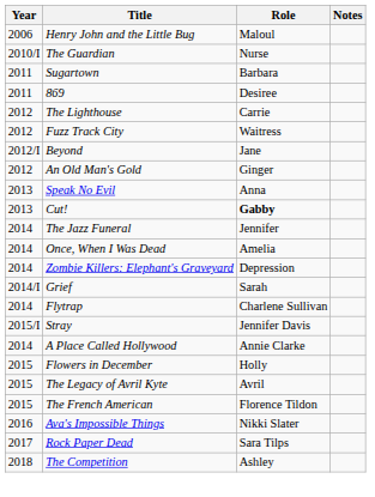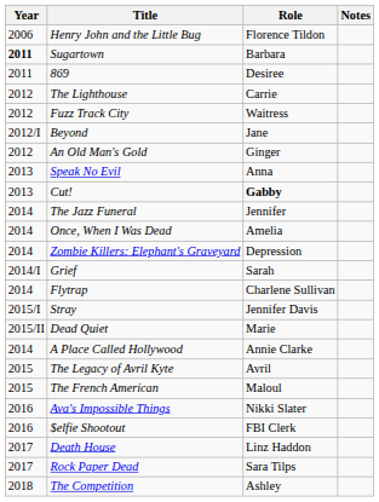Henry John and the Little Bug | Role: Maloul -> Florence Tildon
- row: 2010/I | The Guardian | Nurse
Sugartown | Year: normal -> bold
+ row: 2015/II | Dead Quiet | Marie
- row: 2015 | Flowers in December | Holly
The French American | Role: Florence Tildon -> Maloul
+ row: 2016 | $elfie Shootout | FBI Clerk
+ row: 2017 | Death House | Linz Haddon
